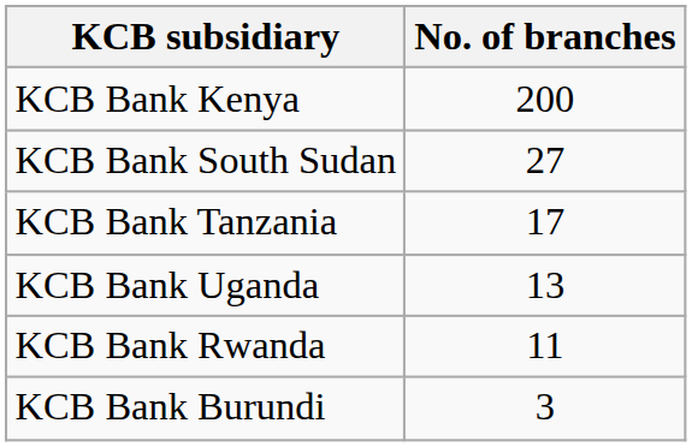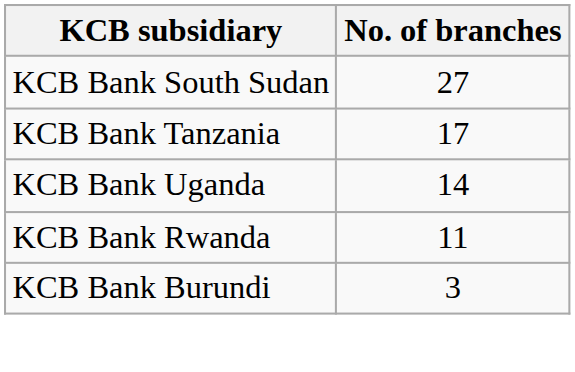- row: KCB Bank Kenya | 200
KCB Bank Uganda | No. of branches: 13 -> 14
